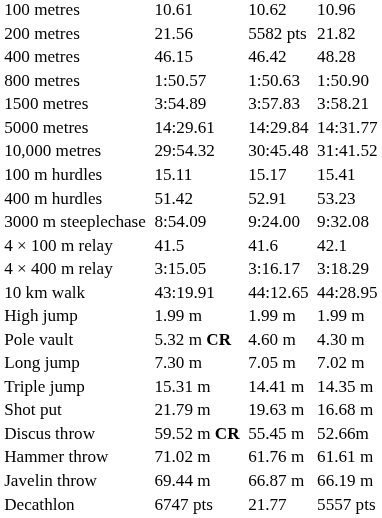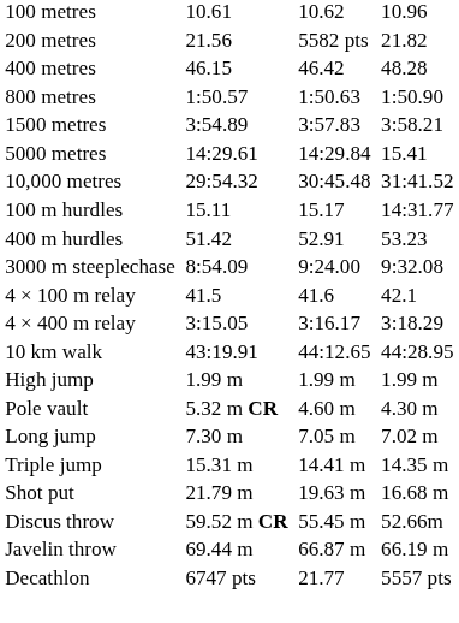5000 metres | column 7: 14:31.77 -> 15.41
100 m hurdles | column 7: 15.41 -> 14:31.77
- row: Hammer throw | 71.02 m | 61.76 m | 61.61 m
